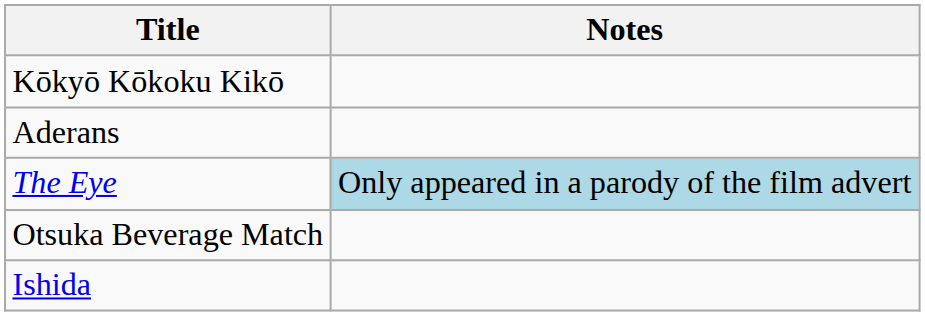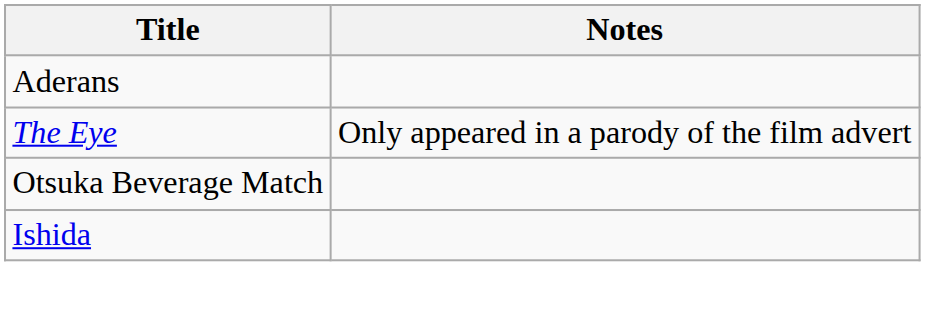- row: Kōkyō Kōkoku Kikō
The Eye | Notes: lightblue background -> no background
